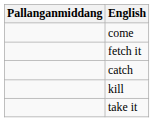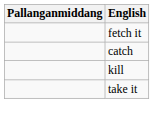- row: come
